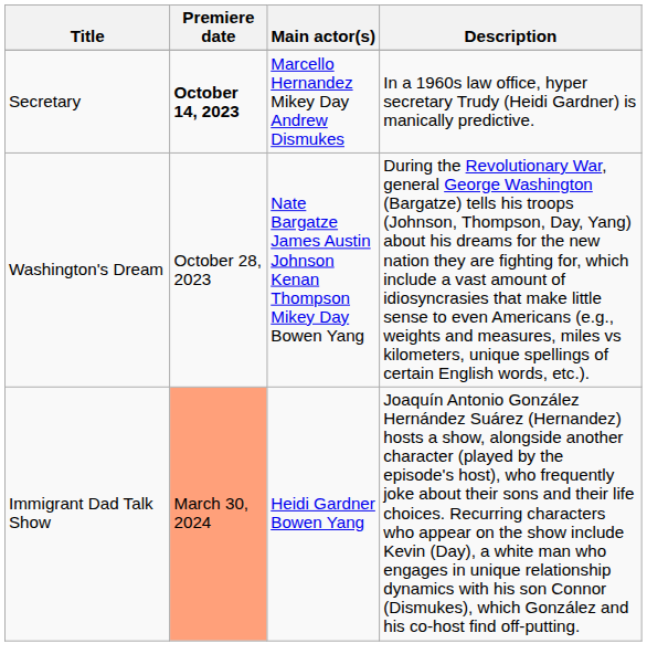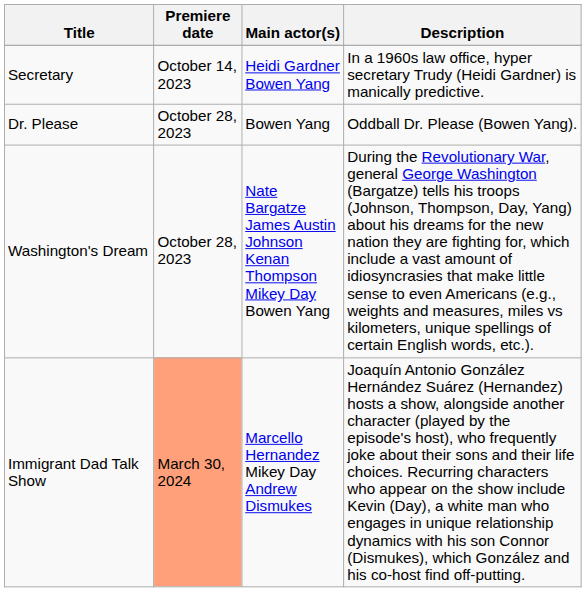Secretary | Premiere date: bold -> normal
Secretary | Main actor(s): Marcello Hernandez Mikey Day Andrew Dismukes -> Heidi Gardner Bowen Yang
+ row: Dr. Please | October 28, 2023 | Bowen Yang | Oddball Dr. Please (Bowen Yang).
Immigrant Dad Talk Show | Main actor(s): Heidi Gardner Bowen Yang -> Marcello Hernandez Mikey Day Andrew Dismukes
